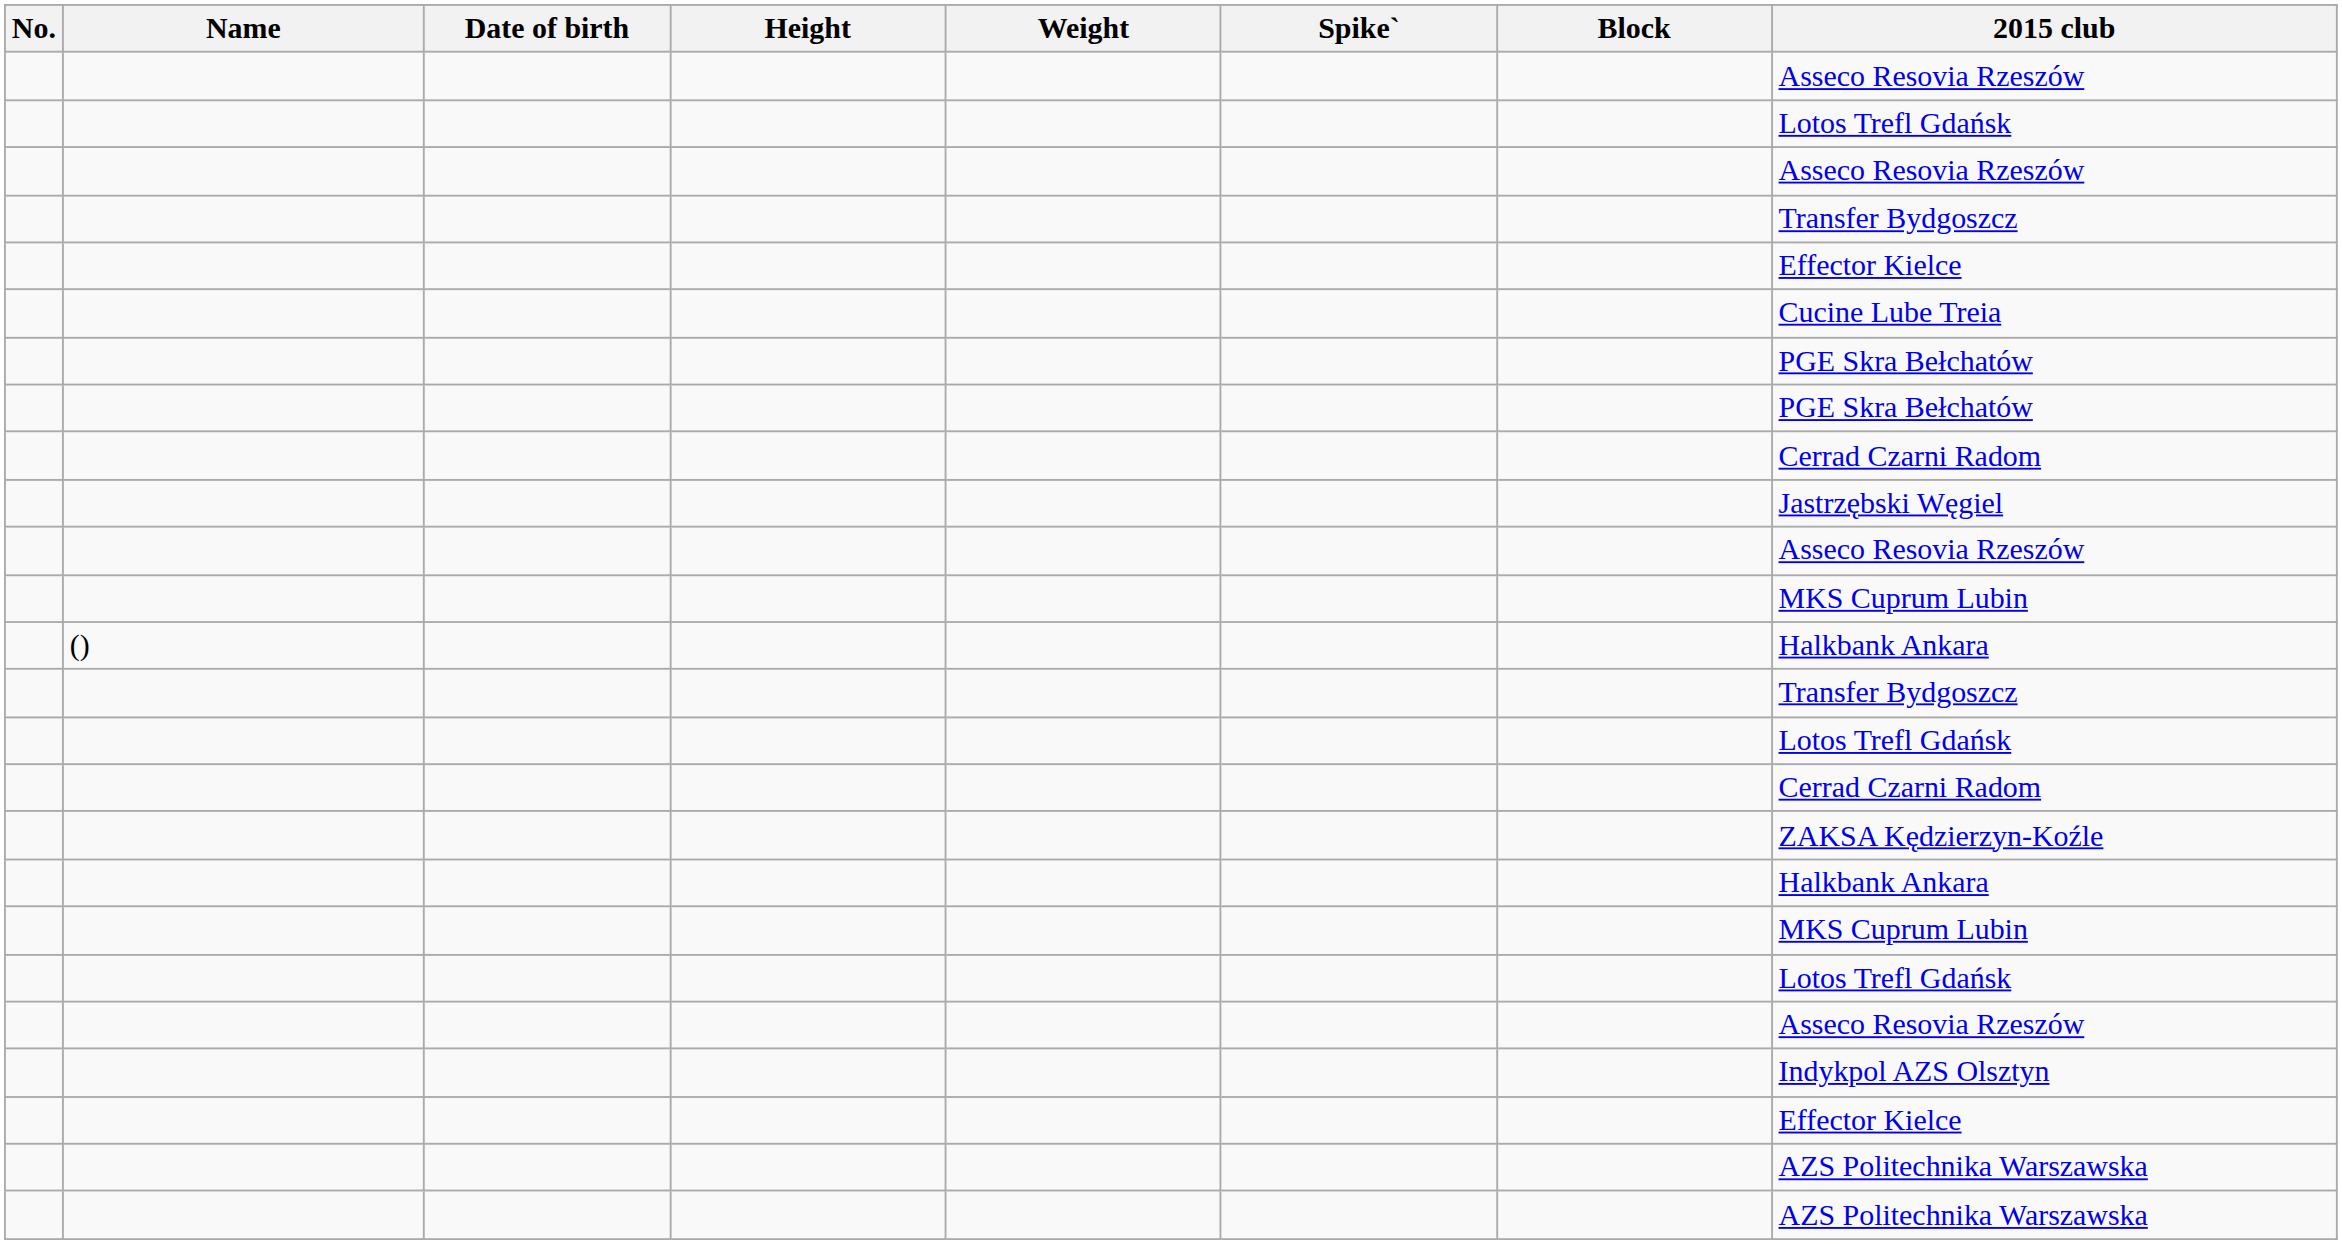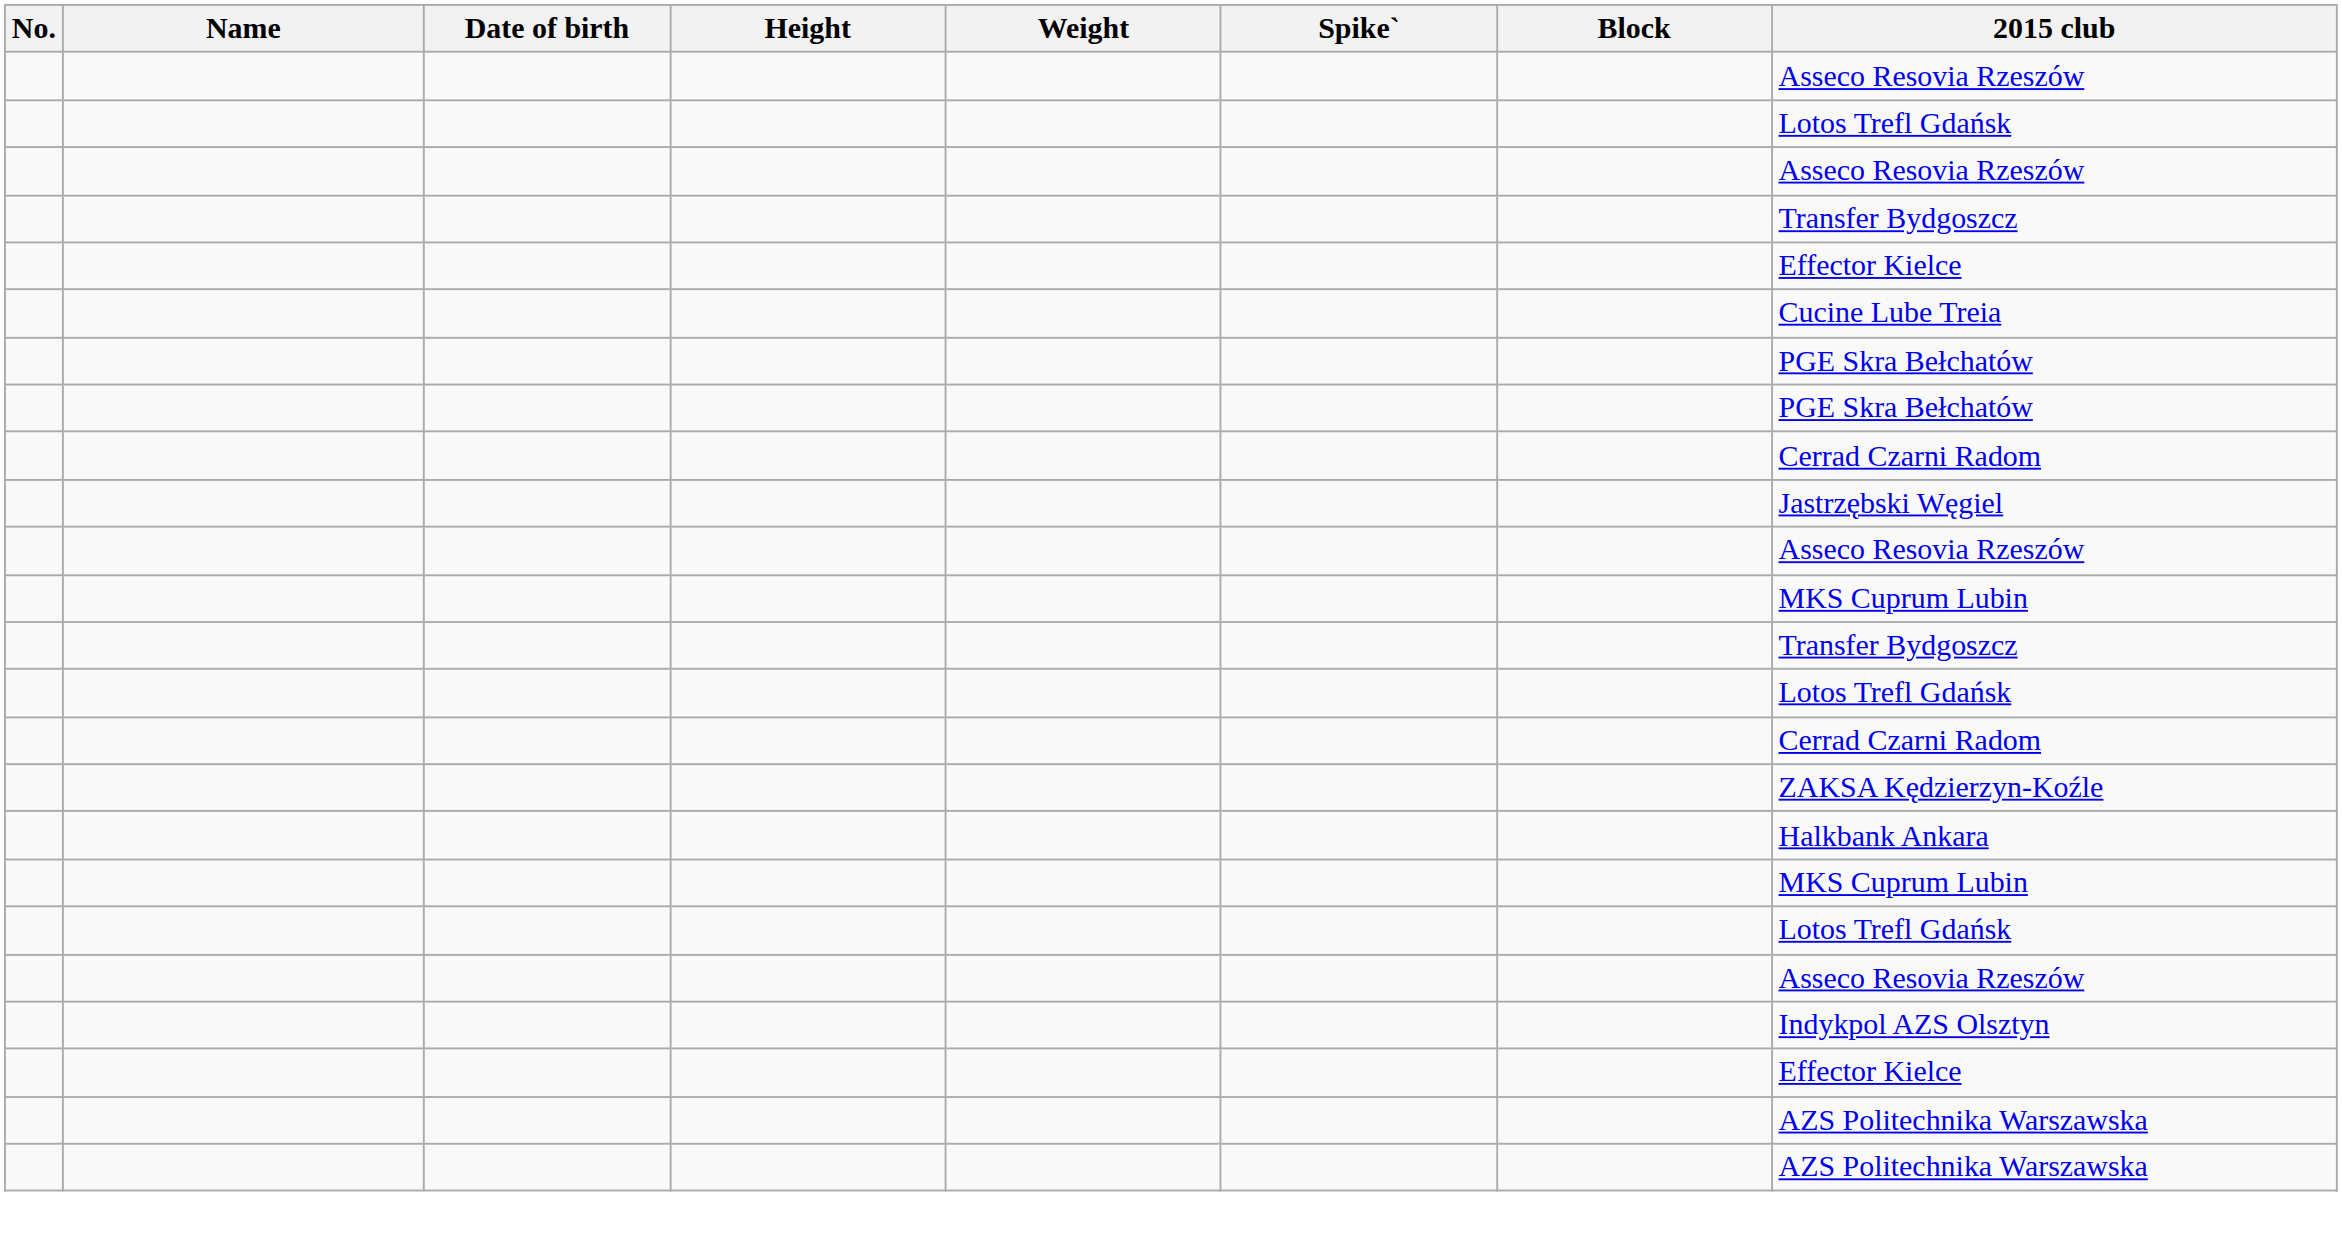- row: () | Halkbank Ankara
